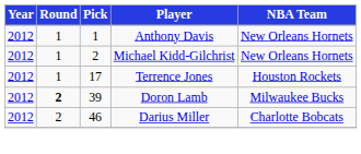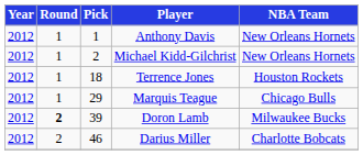Terrence Jones | Pick: 17 -> 18
+ row: 2012 | 1 | 29 | Marquis Teague | Chicago Bulls
